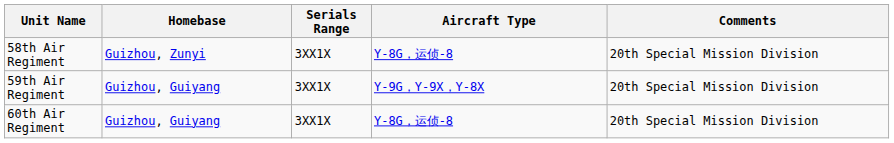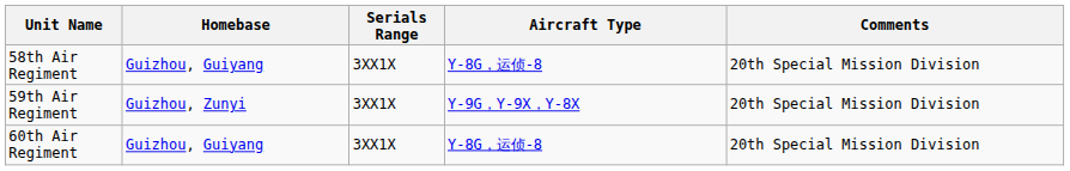58th Air Regiment | Homebase: Guizhou, Zunyi -> Guizhou, Guiyang
59th Air Regiment | Homebase: Guizhou, Guiyang -> Guizhou, Zunyi
